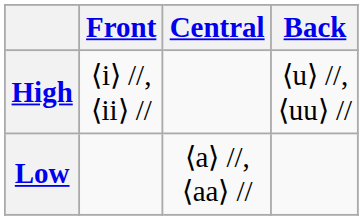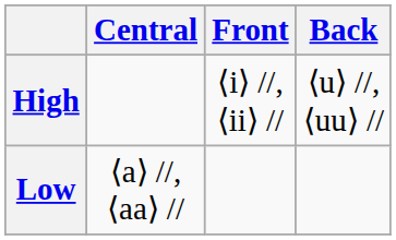columns swapped: Front <-> Central
